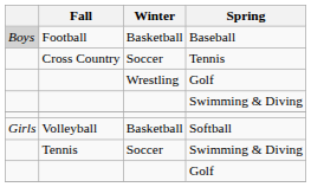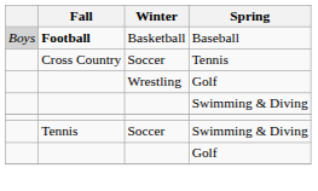Baseball | Fall: normal -> bold
- row: Girls | Volleyball | Basketball | Softball
